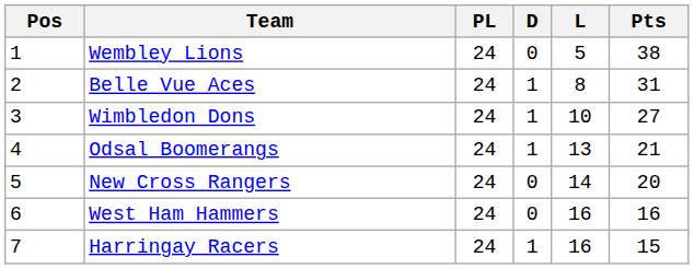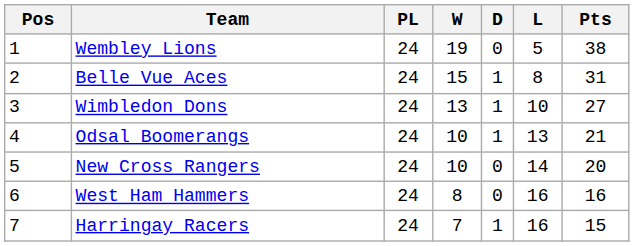+ column: W | 19 | 15 | 13 | 10 | 10 | 8 | 7
